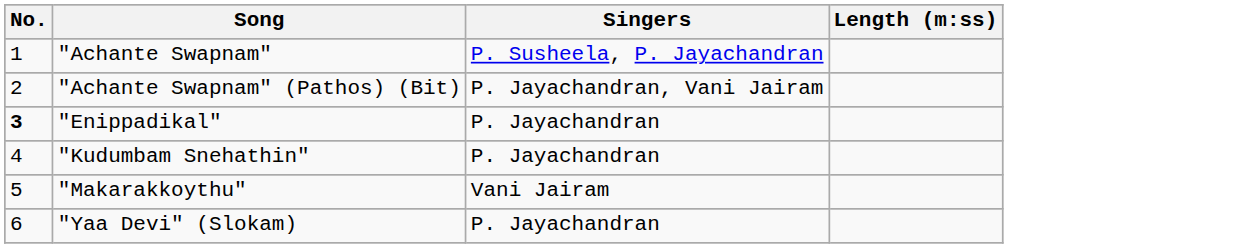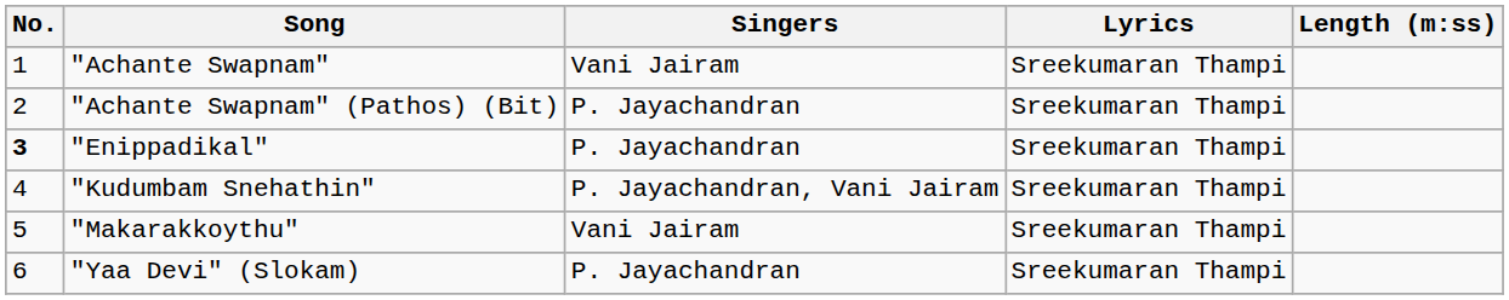+ column: Lyrics | Sreekumaran Thampi | Sreekumaran Thampi | Sreekumaran Thampi | Sreekumaran Thampi | Sreekumaran Thampi | Sreekumaran Thampi
"Achante Swapnam" | Singers: P. Susheela, P. Jayachandran -> Vani Jairam
"Achante Swapnam" (Pathos) (Bit) | Singers: P. Jayachandran, Vani Jairam -> P. Jayachandran
"Kudumbam Snehathin" | Singers: P. Jayachandran -> P. Jayachandran, Vani Jairam
